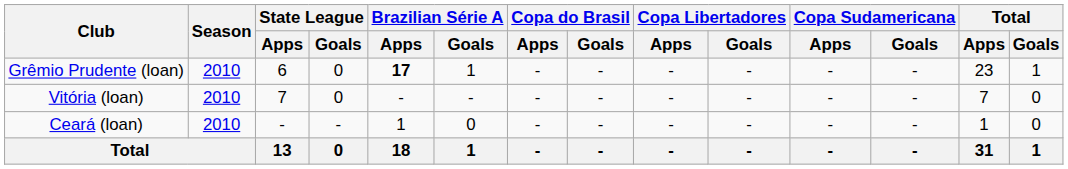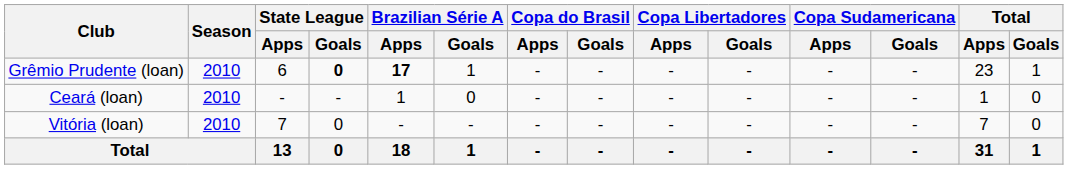Grêmio Prudente (loan) | State League / Goals: normal -> bold
rows swapped: Vitória (loan) <-> Ceará (loan)
